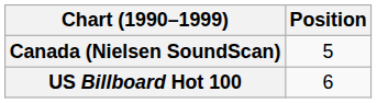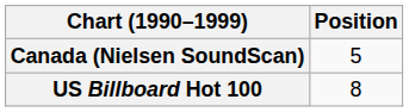US Billboard Hot 100 | Position: 6 -> 8
